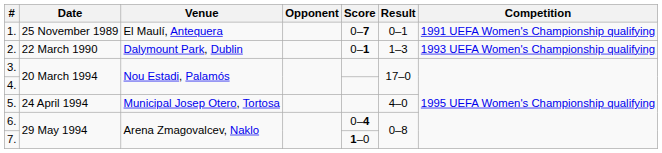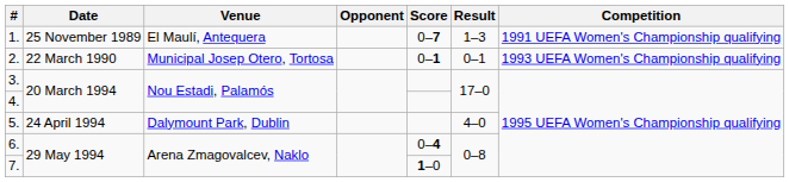1. | Result: 0–1 -> 1–3
2. | Venue: Dalymount Park, Dublin -> Municipal Josep Otero, Tortosa
2. | Result: 1–3 -> 0–1
5. | Venue: Municipal Josep Otero, Tortosa -> Dalymount Park, Dublin
